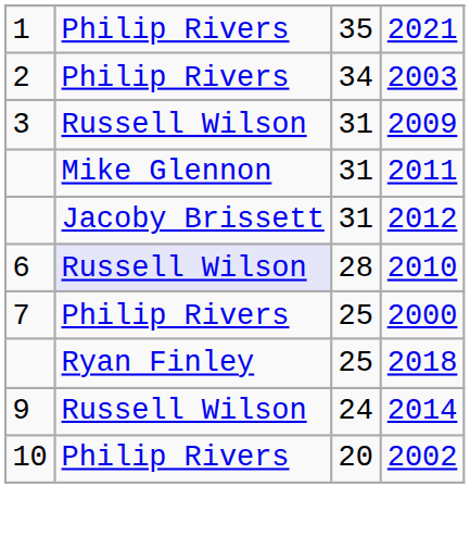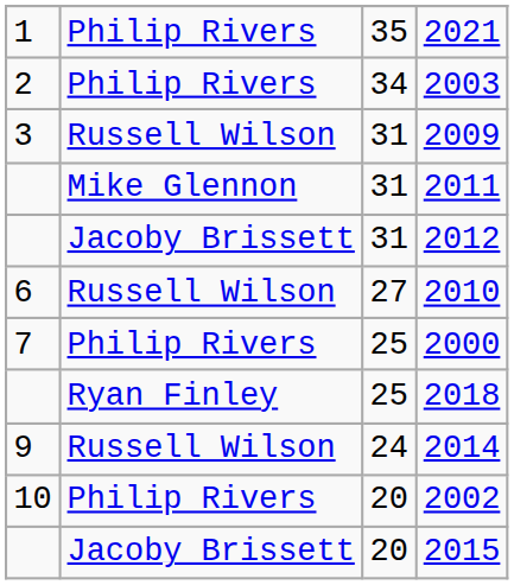2010 | column 2: lavender background -> no background
2010 | column 3: 28 -> 27
+ row: Jacoby Brissett | 20 | 2015
